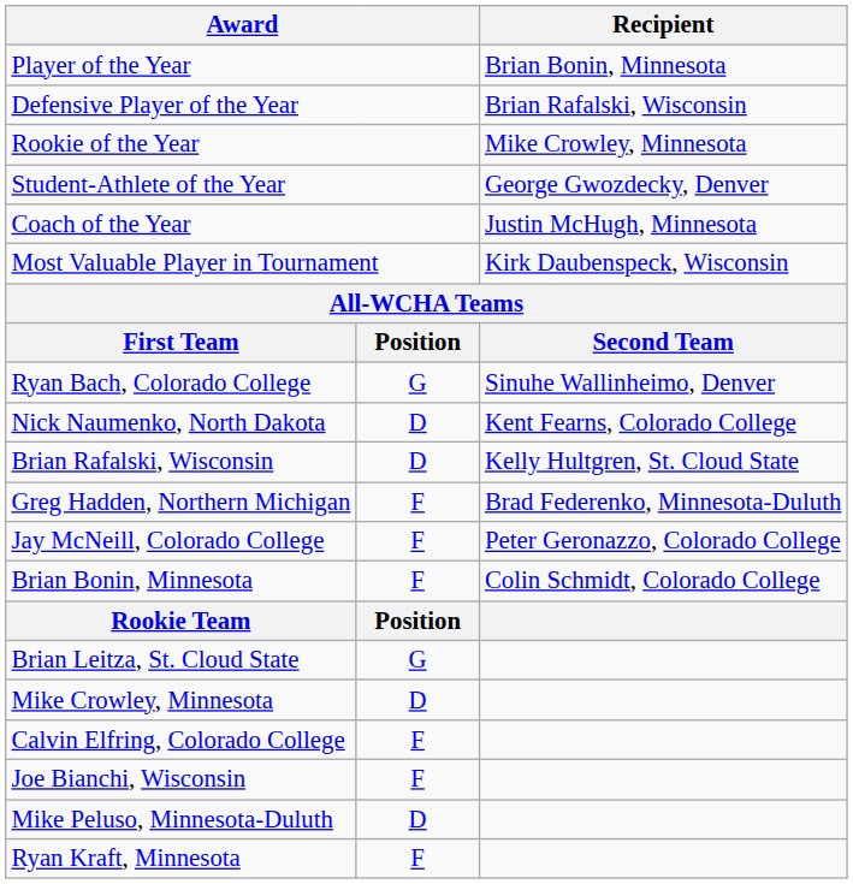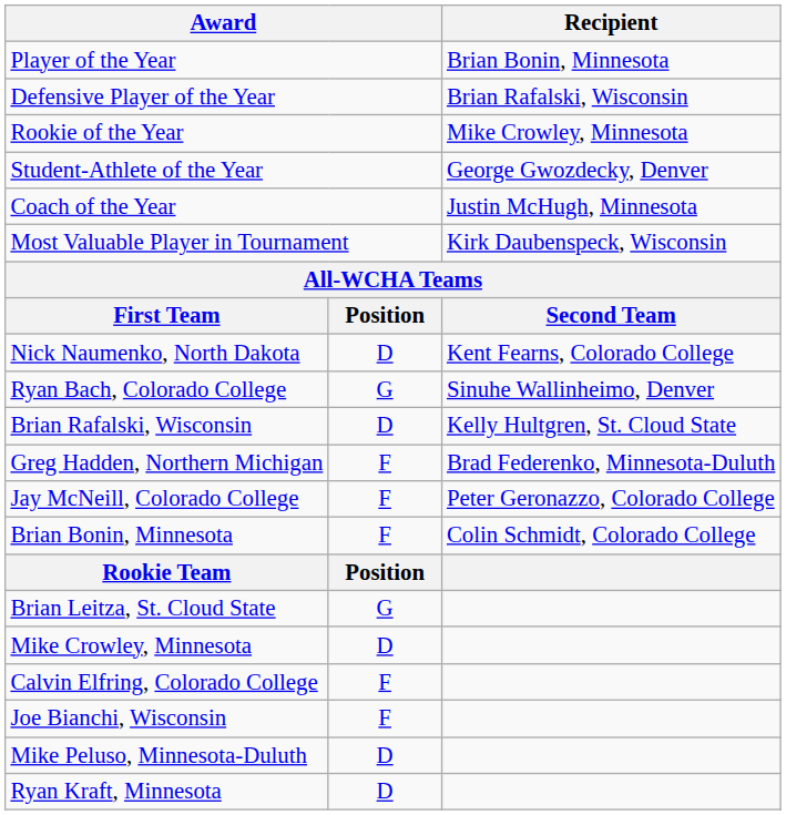rows swapped: Ryan Bach, Colorado College <-> Nick Naumenko, North Dakota
Ryan Kraft, Minnesota | column 2: F -> D
